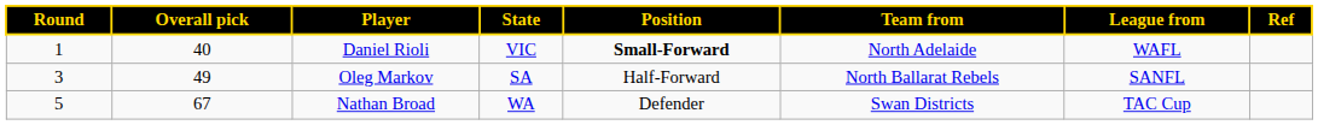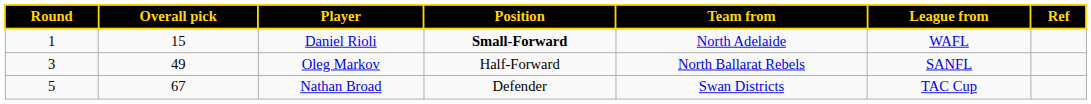- column: State | VIC | SA | WA
Daniel Rioli | Overall pick: 40 -> 15
